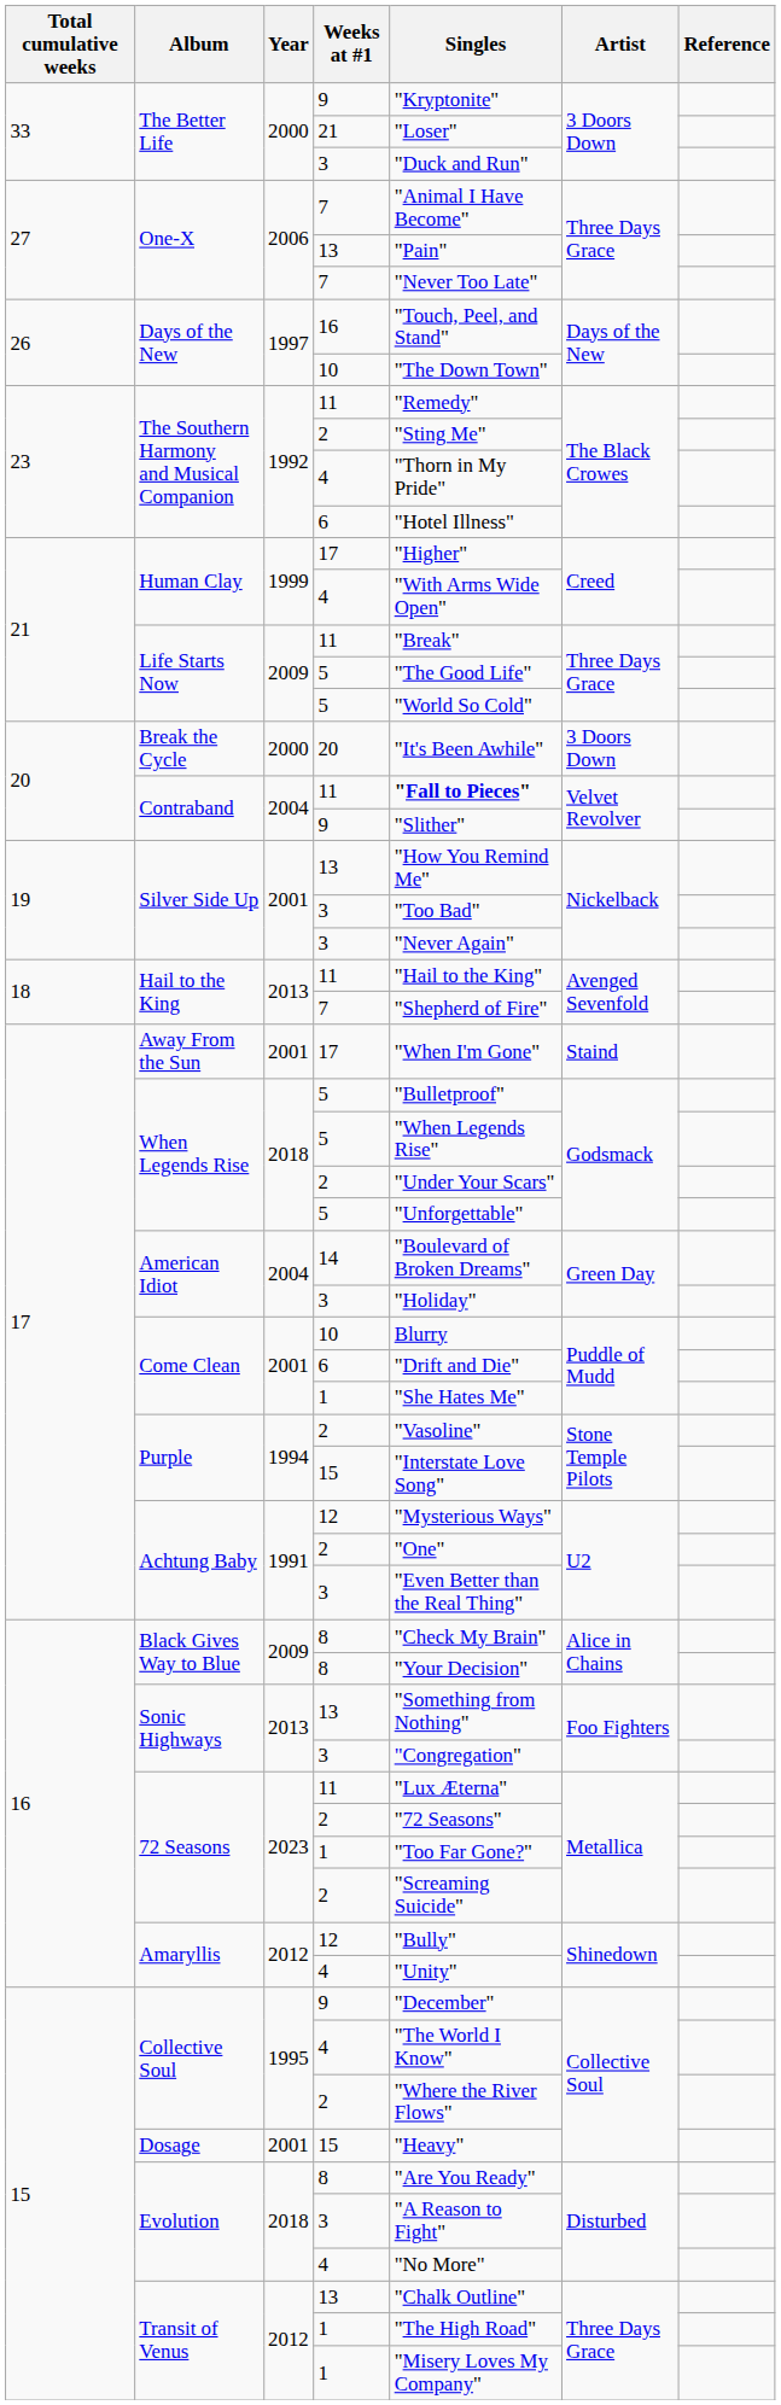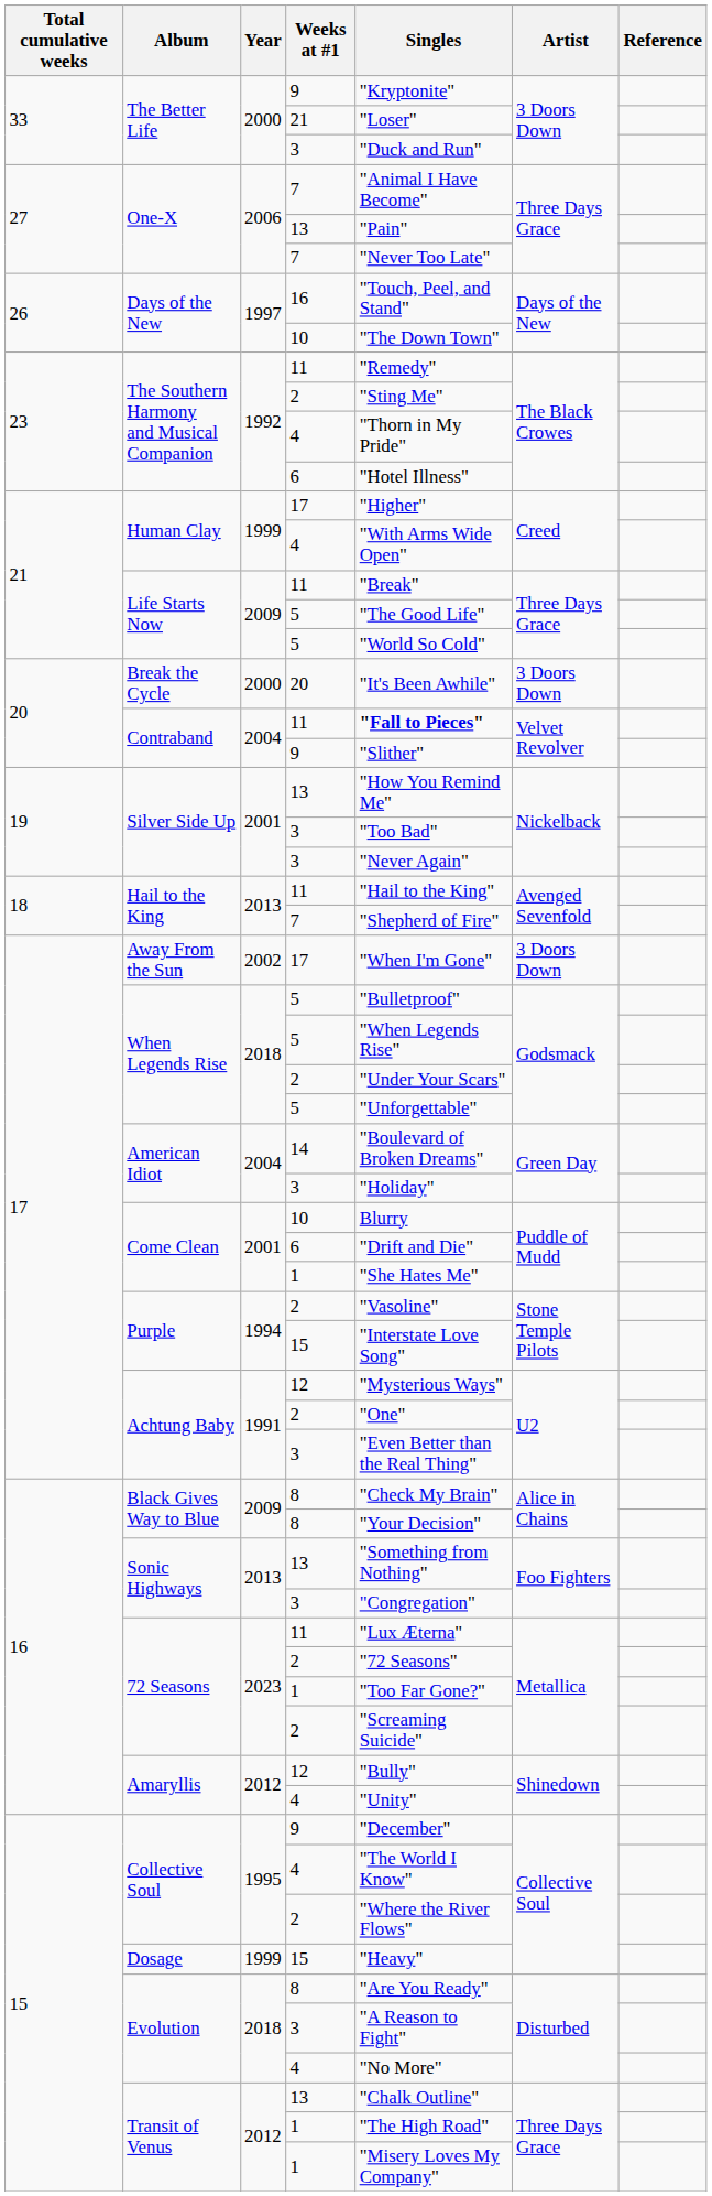Away From the Sun | Year: 2001 -> 2002
Away From the Sun | Artist: Staind -> 3 Doors Down
Dosage | Year: 2001 -> 1999
